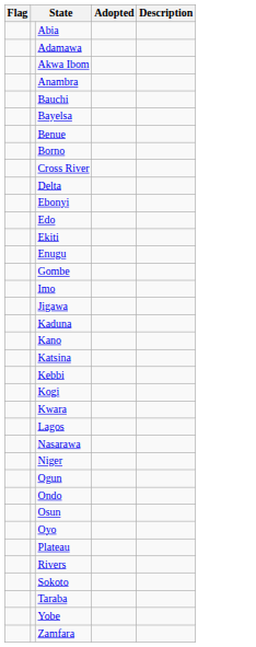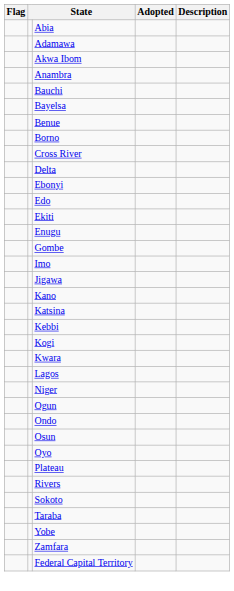- row: Kaduna
- row: Nasarawa
+ row: Federal Capital Territory
